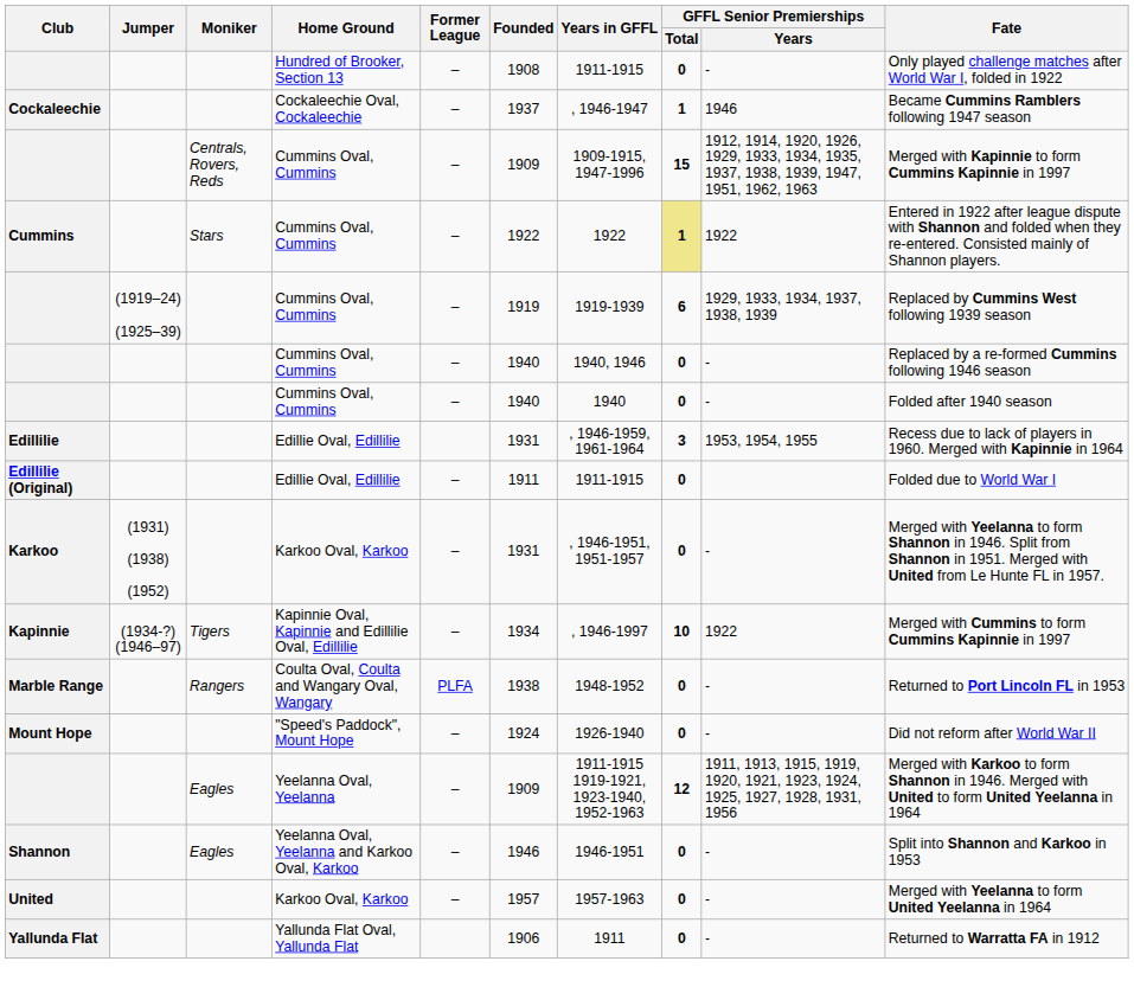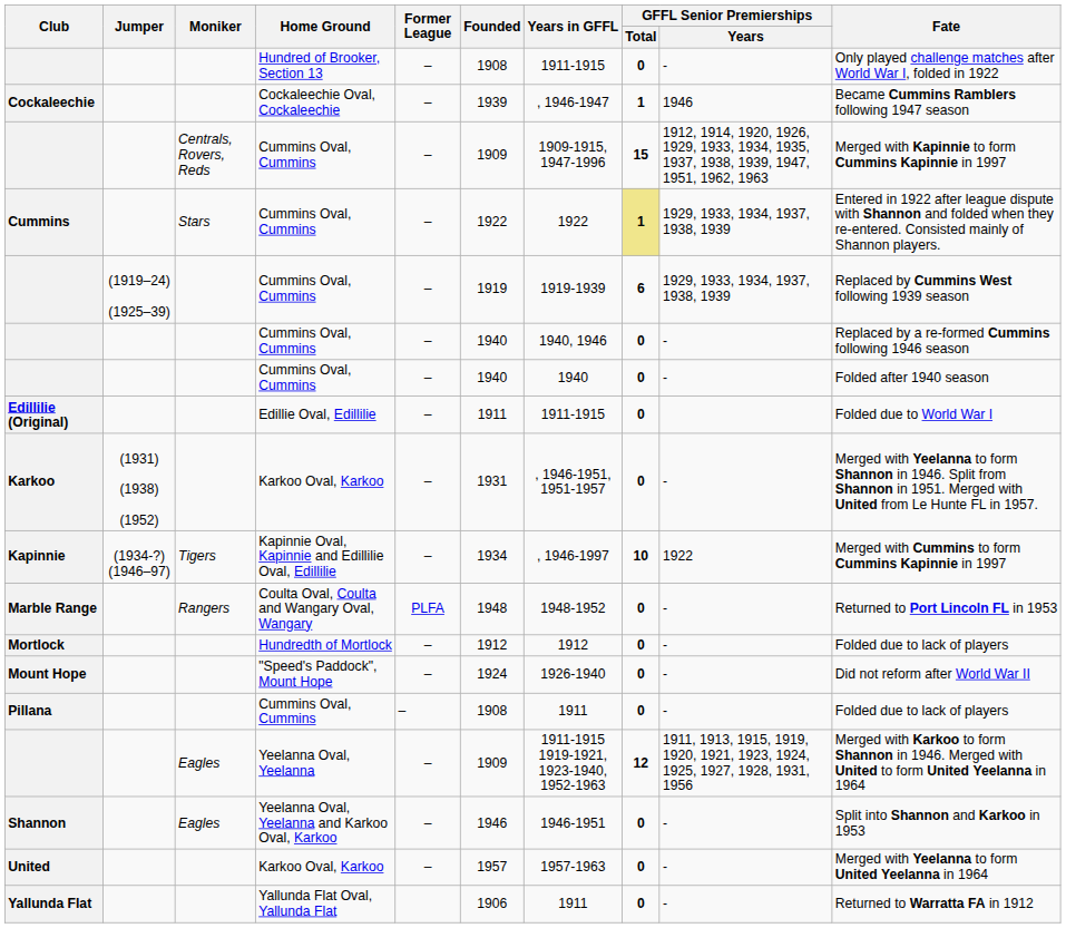Cockaleechie | Founded: 1937 -> 1939
Cummins | GFFL Senior Premierships / Years: 1922 -> 1929, 1933, 1934, 1937, 1938, 1939
- row: Edillilie | Edillie Oval, Edillilie | 1931 | , 1946-1959, 1961-1964 | 3 | 1953, 1954, 1955 | Recess due to lack of players in 1960. Merged with Kapinnie in 1964
Marble Range | Founded: 1938 -> 1948
+ row: Mortlock | Hundredth of Mortlock | – | 1912 | 1912 | 0 | - | Folded due to lack of players
+ row: Pillana | Cummins Oval, Cummins | – | 1908 | 1911 | 0 | - | Folded due to lack of players
